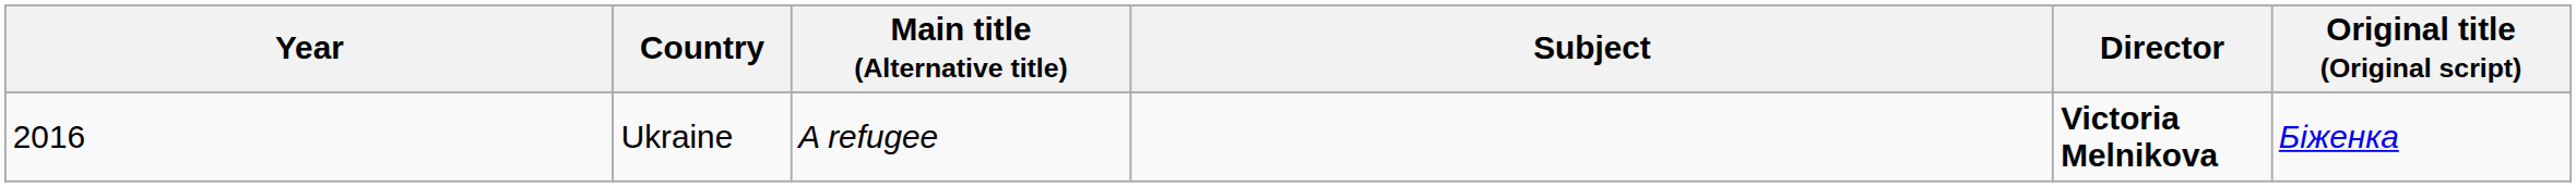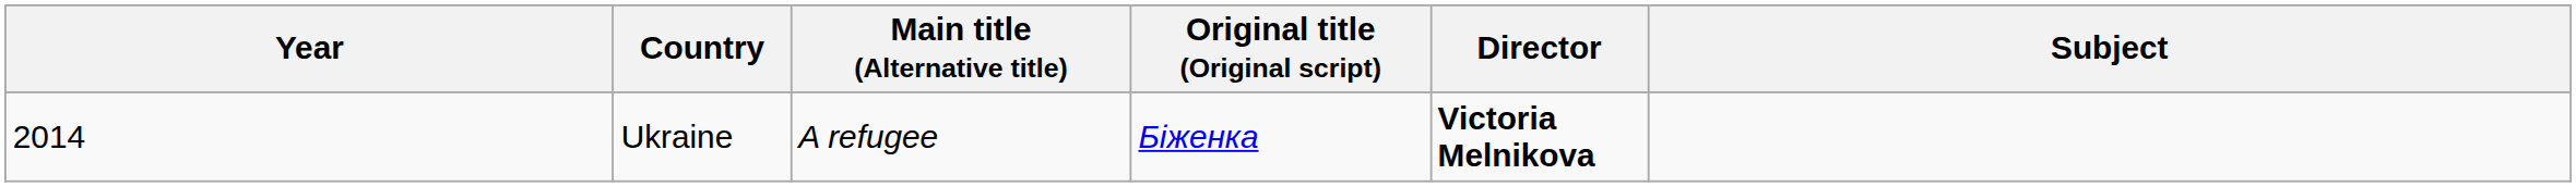columns swapped: Original title (Original script) <-> Subject
Ukraine | Year: 2016 -> 2014
